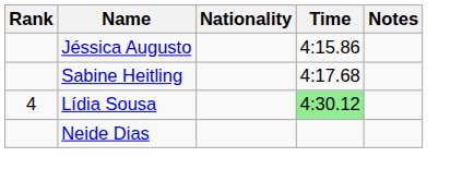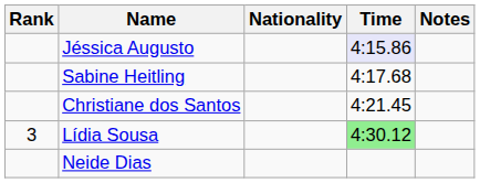Jéssica Augusto | Time: no background -> lavender background
+ row: Christiane dos Santos | 4:21.45
Lídia Sousa | Rank: 4 -> 3
